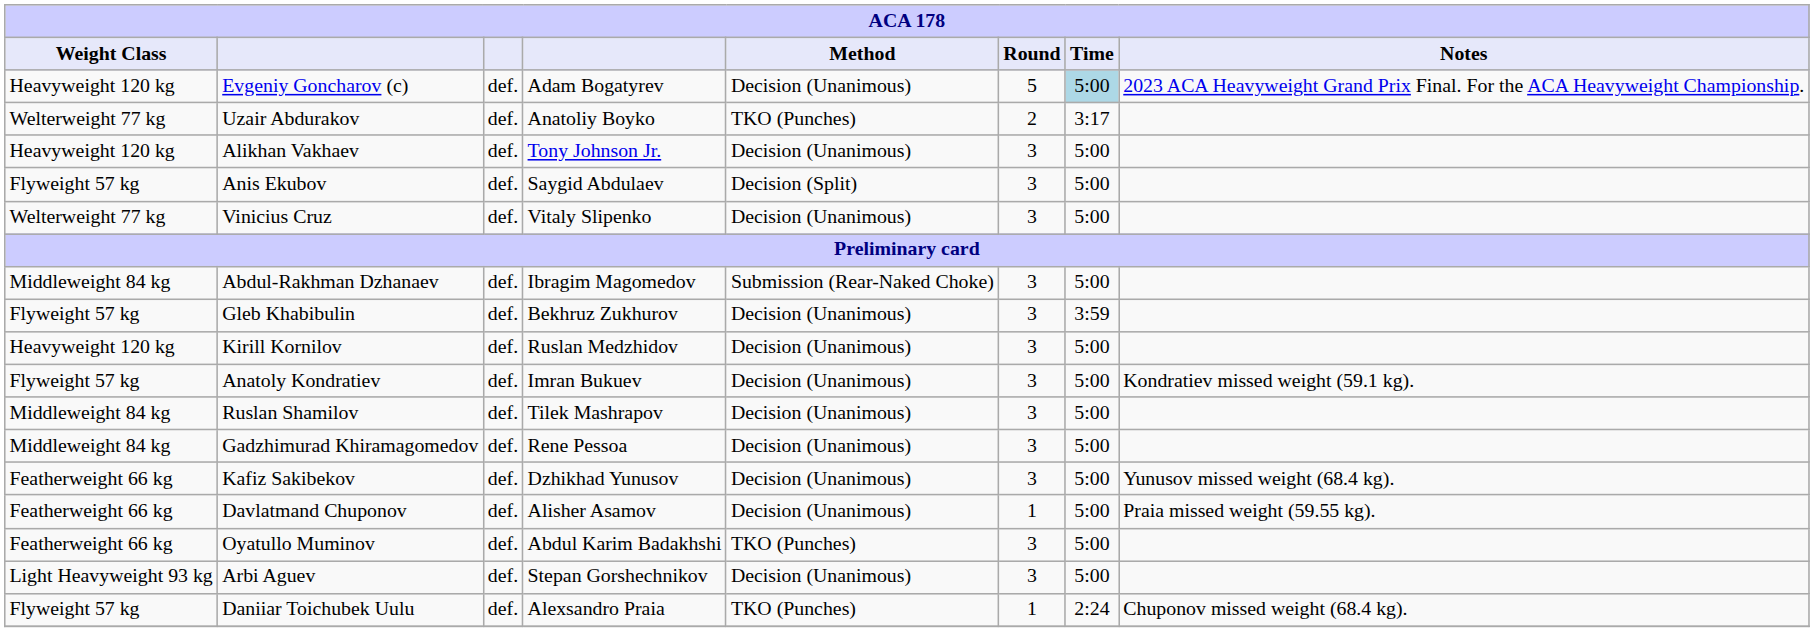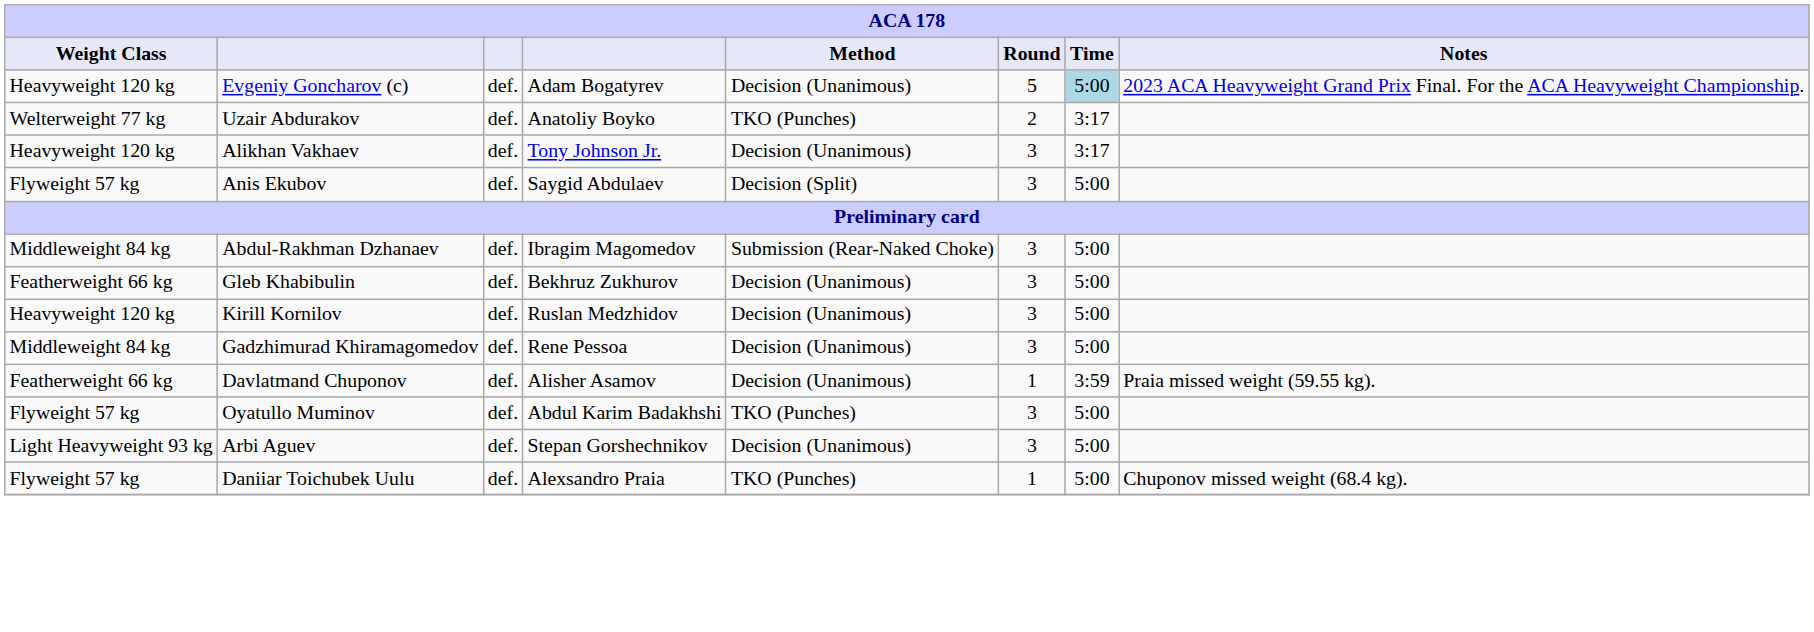Alikhan Vakhaev | Time: 5:00 -> 3:17
- row: Welterweight 77 kg | Vinicius Cruz | def. | Vitaly Slipenko | Decision (Unanimous) | 3 | 5:00
Gleb Khabibulin | Weight Class: Flyweight 57 kg -> Featherweight 66 kg
Gleb Khabibulin | Time: 3:59 -> 5:00
- row: Flyweight 57 kg | Anatoly Kondratiev | def. | Imran Bukuev | Decision (Unanimous) | 3 | 5:00 | Kondratiev missed weight (59.1 kg).
- row: Middleweight 84 kg | Ruslan Shamilov | def. | Tilek Mashrapov | Decision (Unanimous) | 3 | 5:00
- row: Featherweight 66 kg | Kafiz Sakibekov | def. | Dzhikhad Yunusov | Decision (Unanimous) | 3 | 5:00 | Yunusov missed weight (68.4 kg).
Davlatmand Chuponov | Time: 5:00 -> 3:59
Oyatullo Muminov | Weight Class: Featherweight 66 kg -> Flyweight 57 kg
Daniiar Toichubek Uulu | Time: 2:24 -> 5:00
